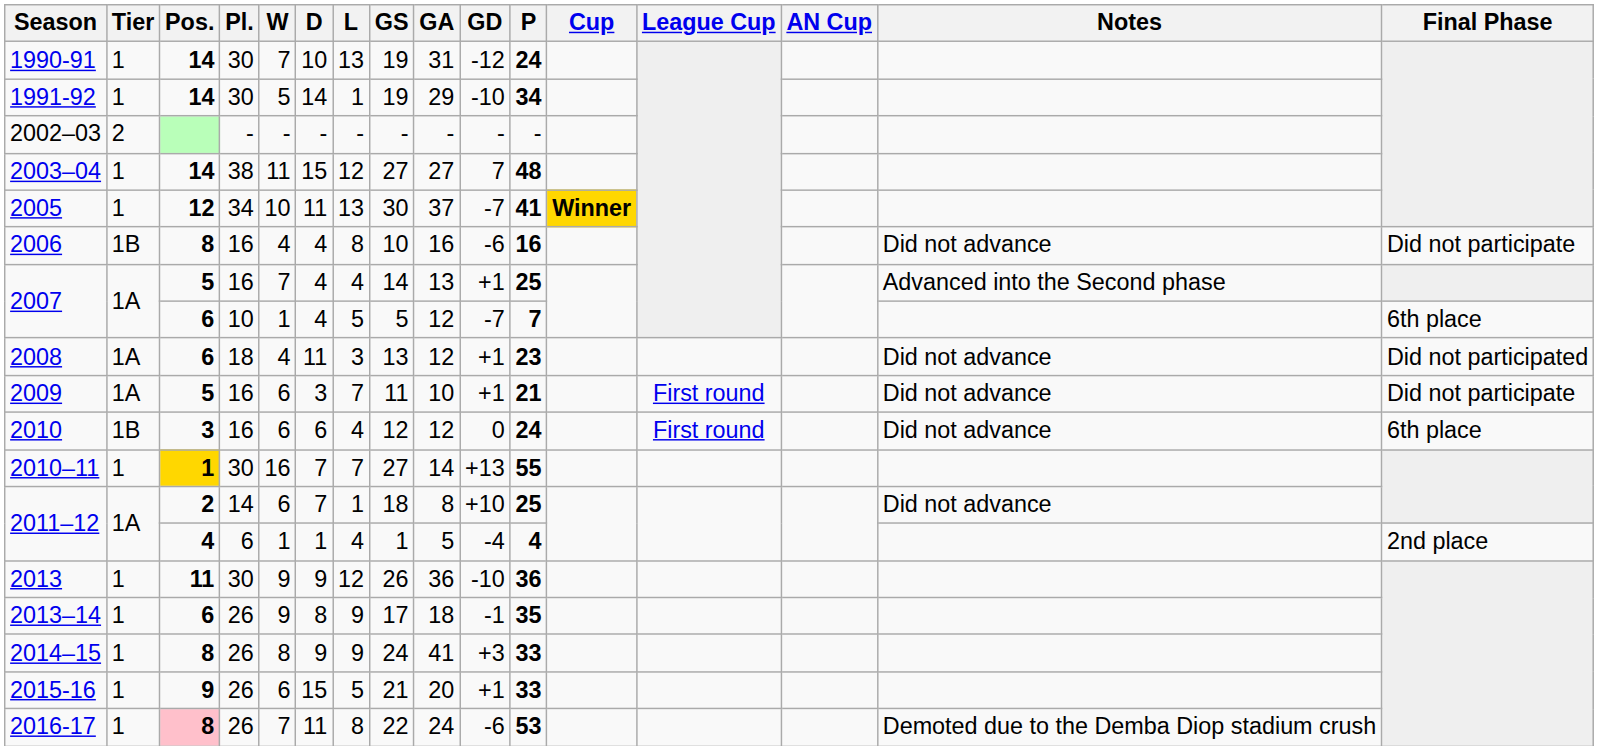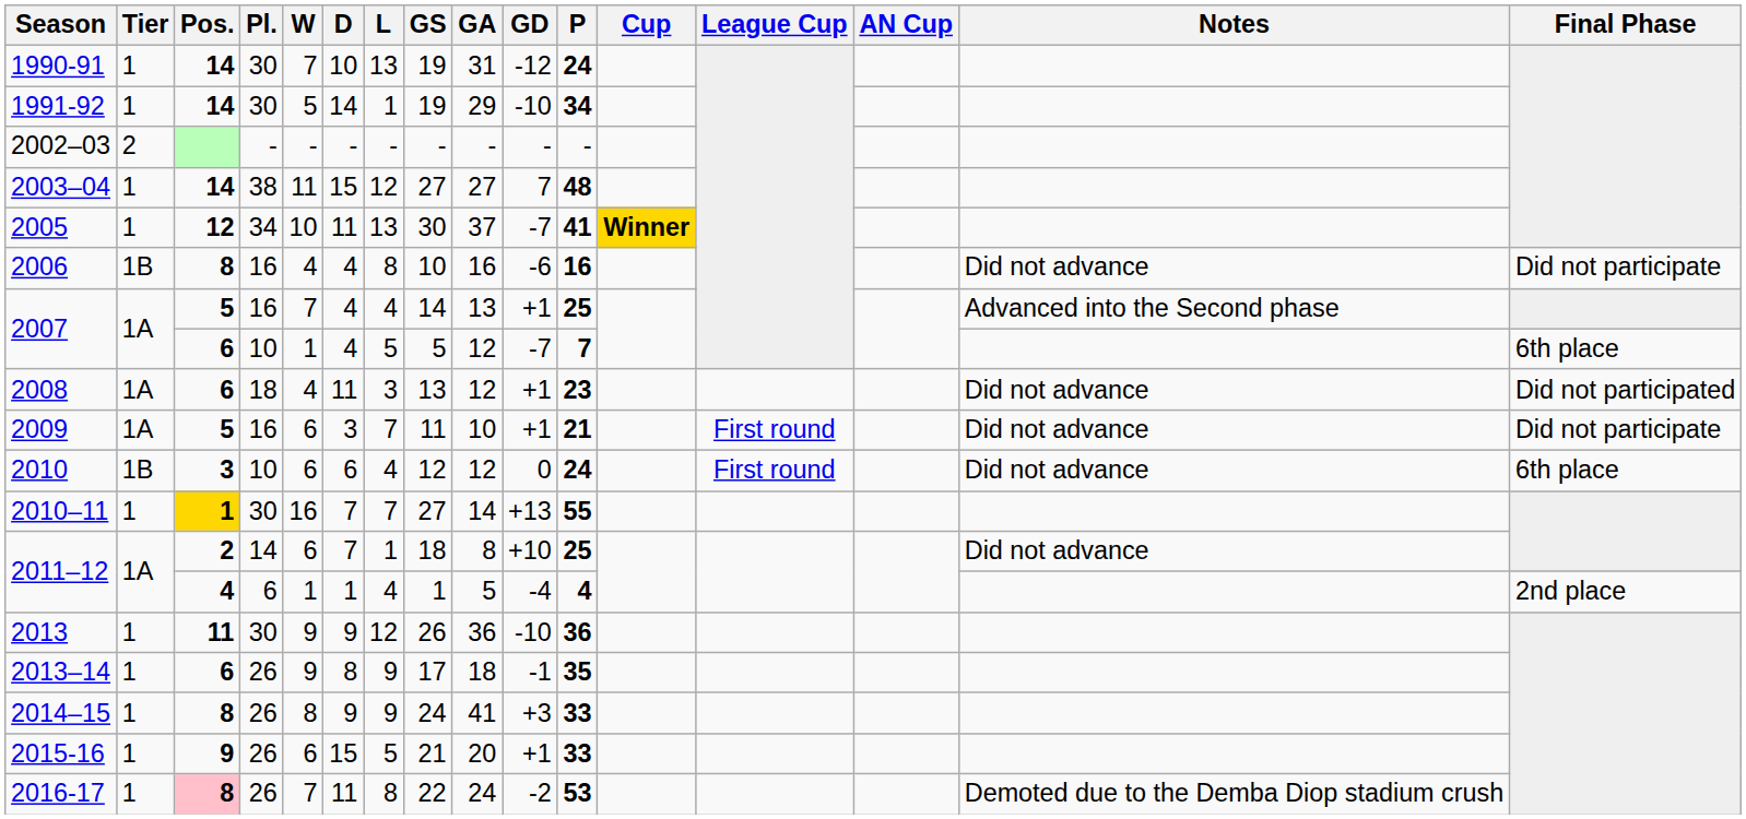2010 | Pl.: 16 -> 10
2016-17 | GD: -6 -> -2
